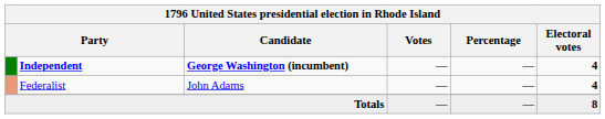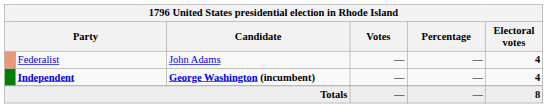rows swapped: Independent <-> Federalist
